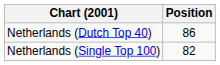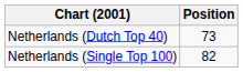Netherlands (Dutch Top 40) | Position: 86 -> 73
